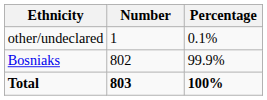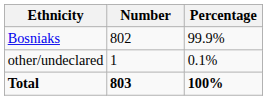rows swapped: Bosniaks <-> other/undeclared
